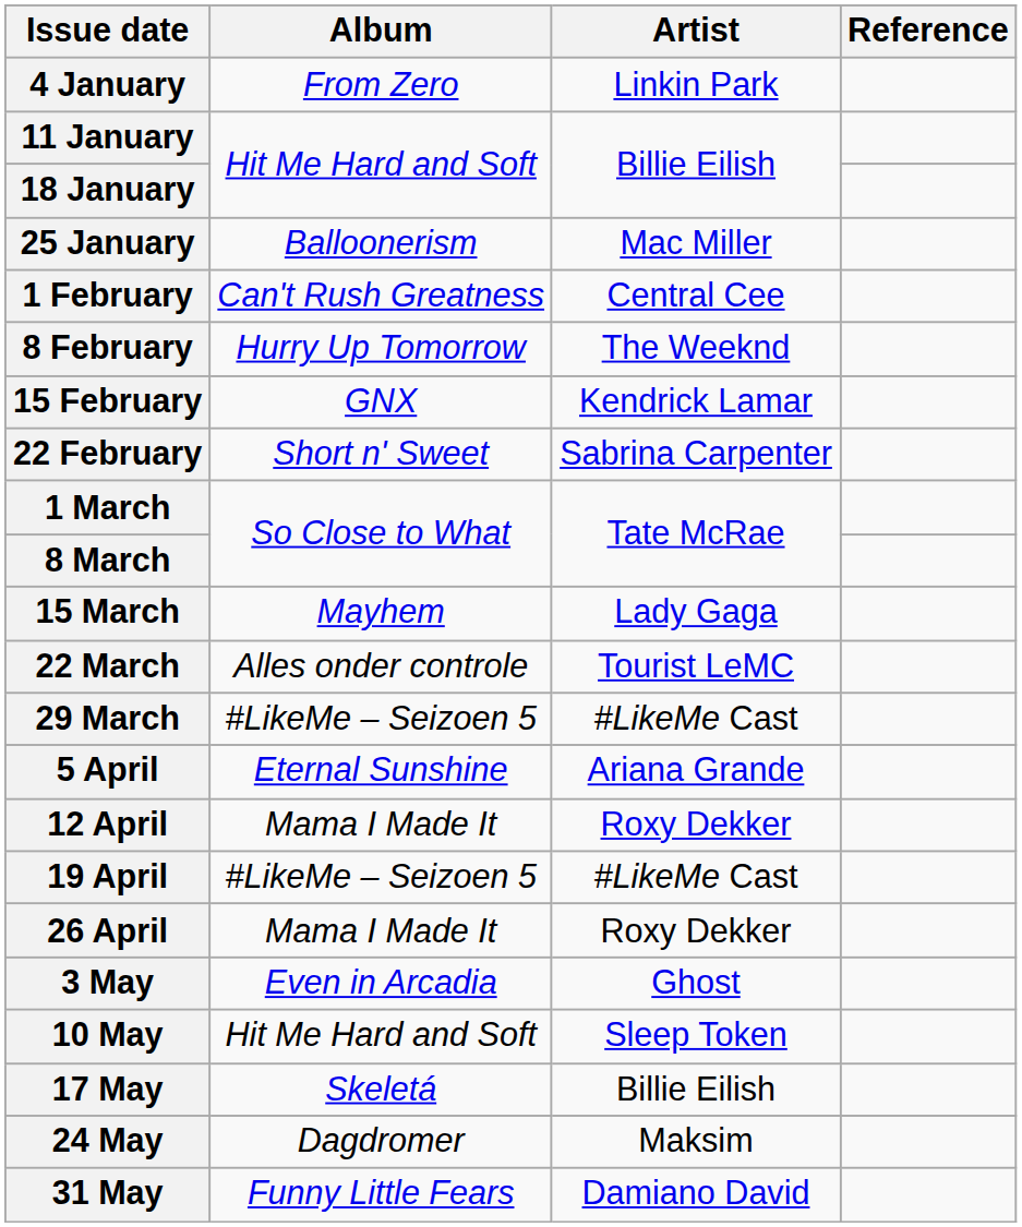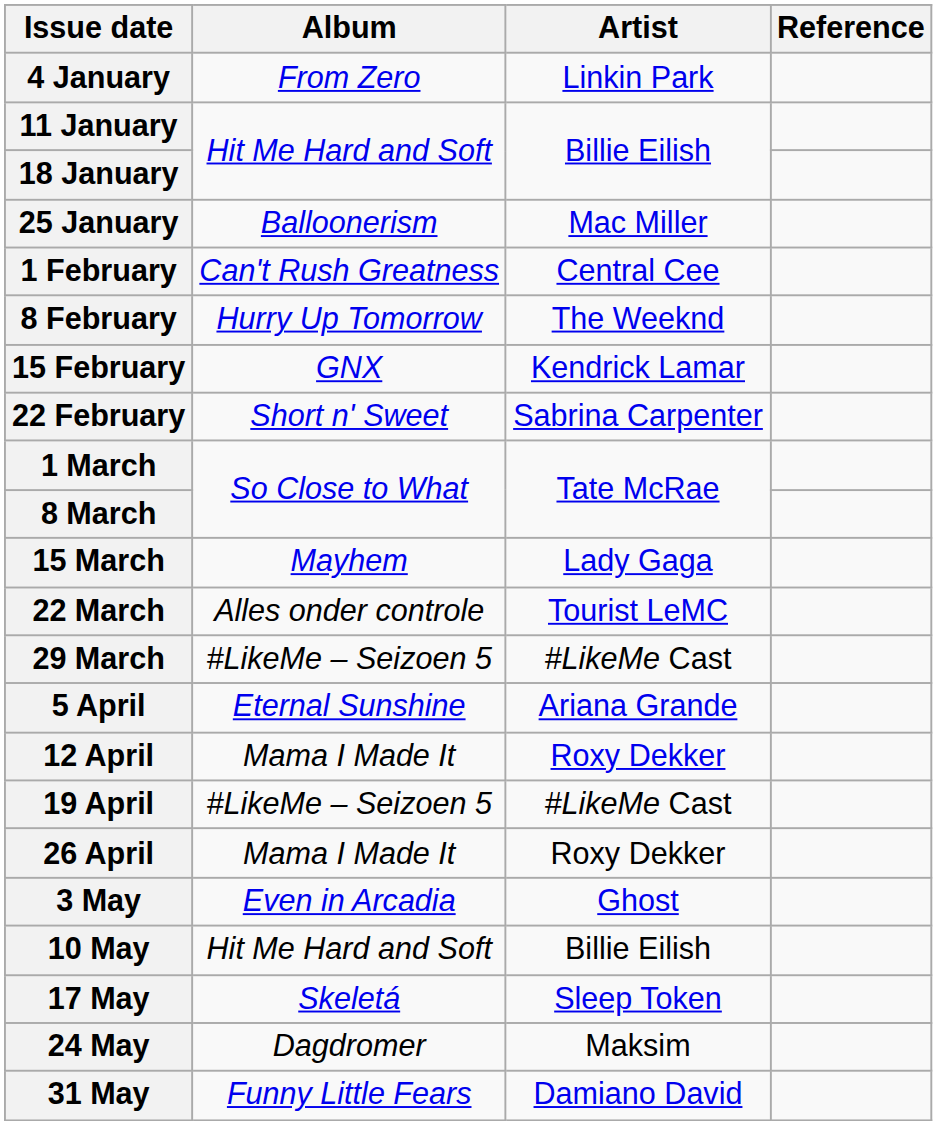10 May | Artist: Sleep Token -> Billie Eilish
17 May | Artist: Billie Eilish -> Sleep Token
